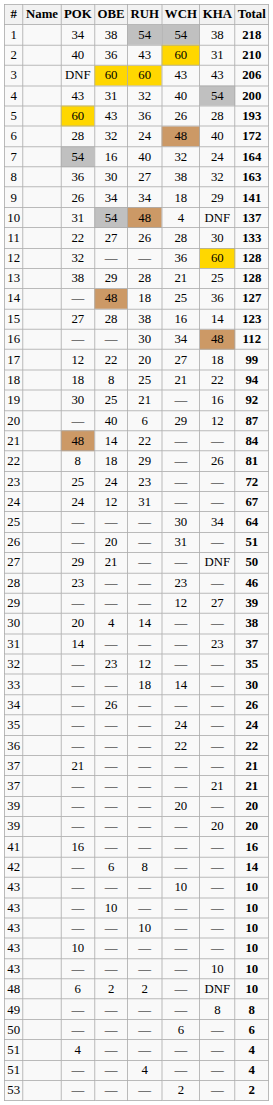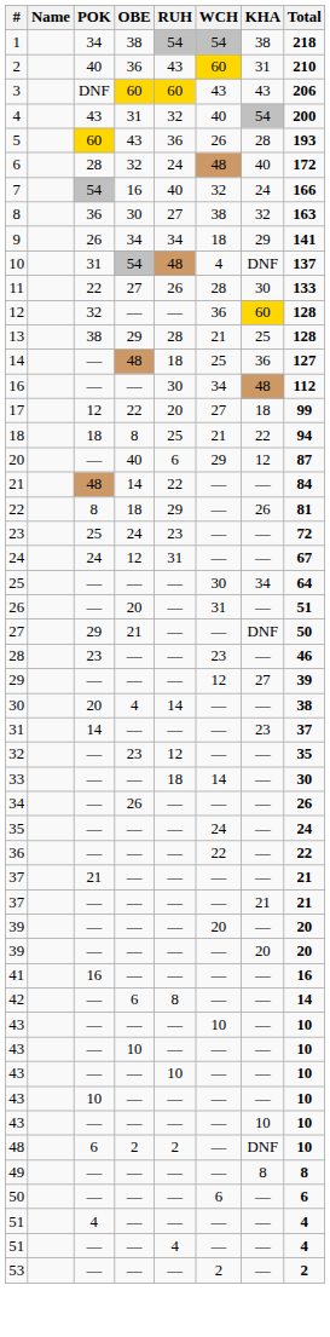7 | Total: 164 -> 166
- row: 15 | 27 | 28 | 38 | 16 | 14 | 123
- row: 19 | 30 | 25 | 21 | — | 16 | 92
